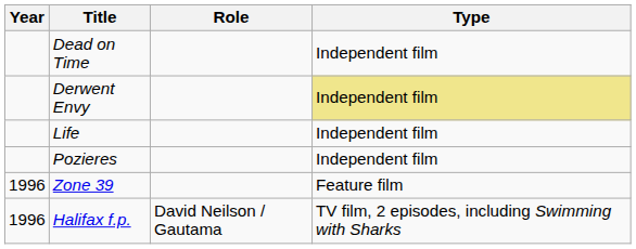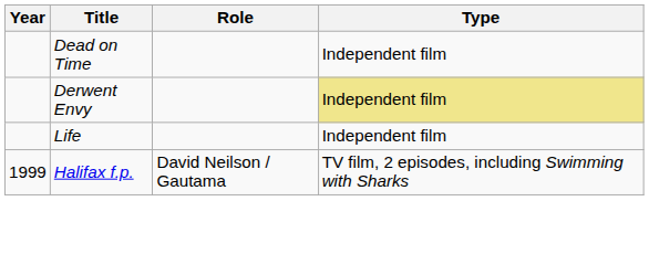- row: Pozieres | Independent film
- row: 1996 | Zone 39 | Feature film
Halifax f.p. | Year: 1996 -> 1999
